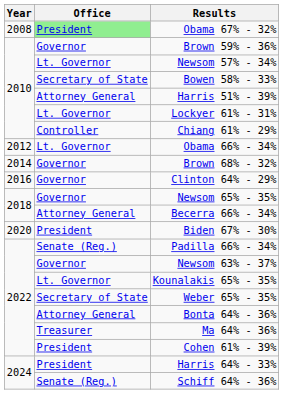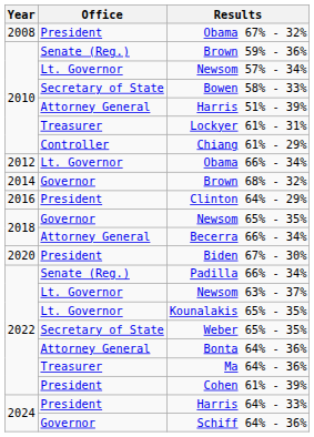Obama 67% - 32% | Office: lightgreen background -> no background
Brown 59% - 36% | Office: Governor -> Senate (Reg.)
Lockyer 61% - 31% | Office: Lt. Governor -> Treasurer
Clinton 64% - 29% | Office: Governor -> President
Newsom 63% - 37% | Office: Governor -> Lt. Governor
Schiff 64% - 36% | Office: Senate (Reg.) -> Governor
